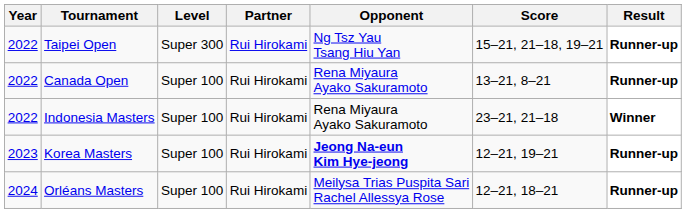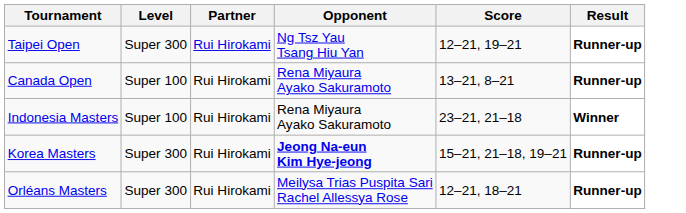- column: Year | 2022 | 2022 | 2022 | 2023 | 2024
Taipei Open | Score: 15–21, 21–18, 19–21 -> 12–21, 19–21
Korea Masters | Level: Super 100 -> Super 300
Korea Masters | Score: 12–21, 19–21 -> 15–21, 21–18, 19–21
Orléans Masters | Level: Super 100 -> Super 300
